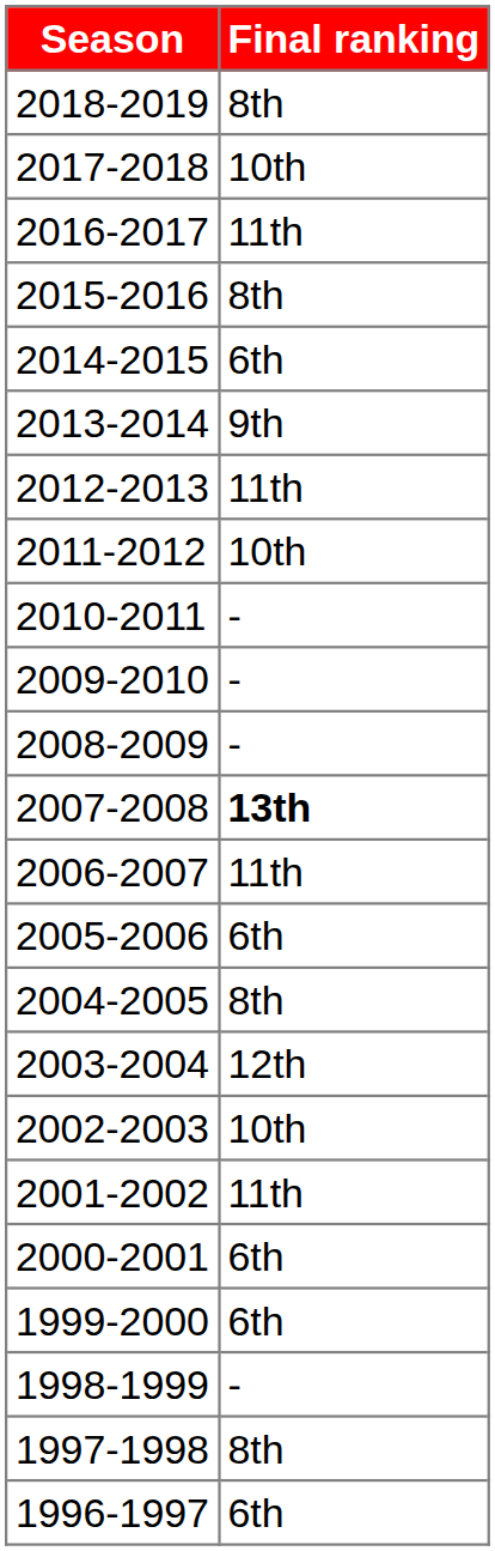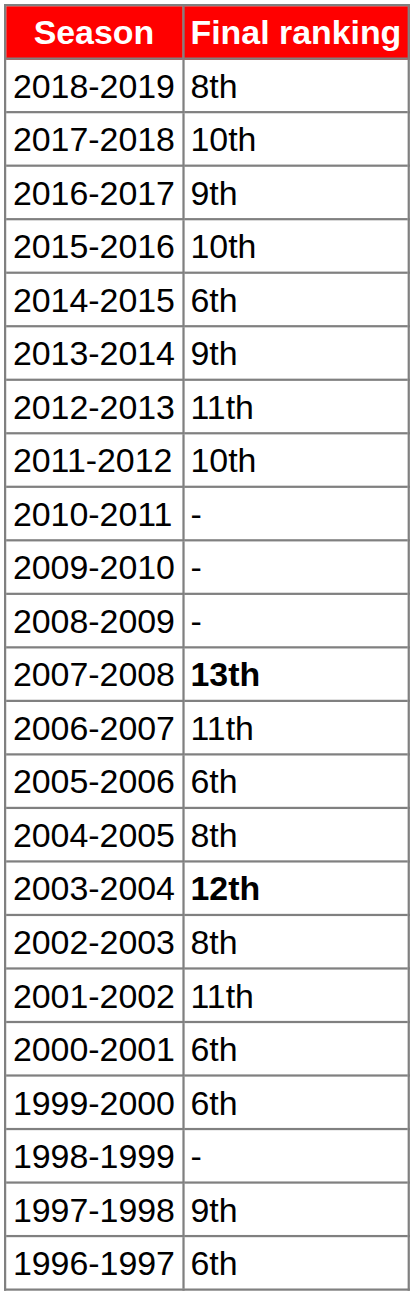2016-2017 | Final ranking: 11th -> 9th
2015-2016 | Final ranking: 8th -> 10th
2003-2004 | Final ranking: normal -> bold
2002-2003 | Final ranking: 10th -> 8th
1997-1998 | Final ranking: 8th -> 9th
